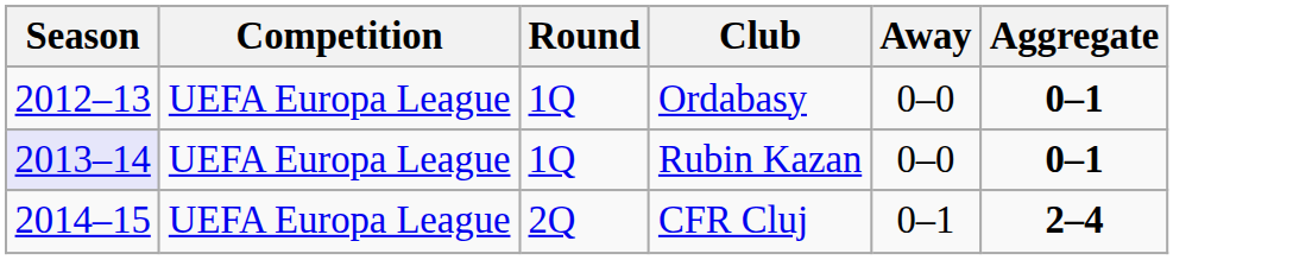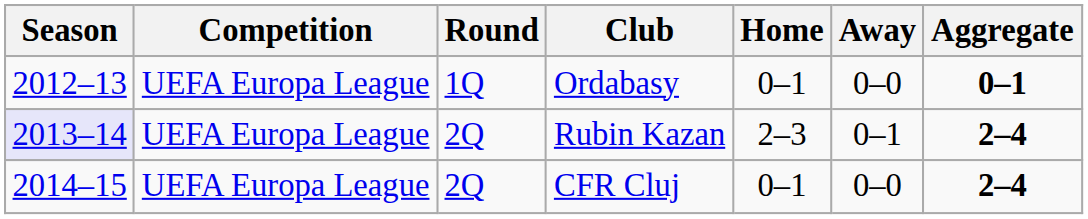+ column: Home | 0–1 | 2–3 | 0–1
Rubin Kazan | Round: 1Q -> 2Q
Rubin Kazan | Away: 0–0 -> 0–1
Rubin Kazan | Aggregate: 0–1 -> 2–4
CFR Cluj | Away: 0–1 -> 0–0
